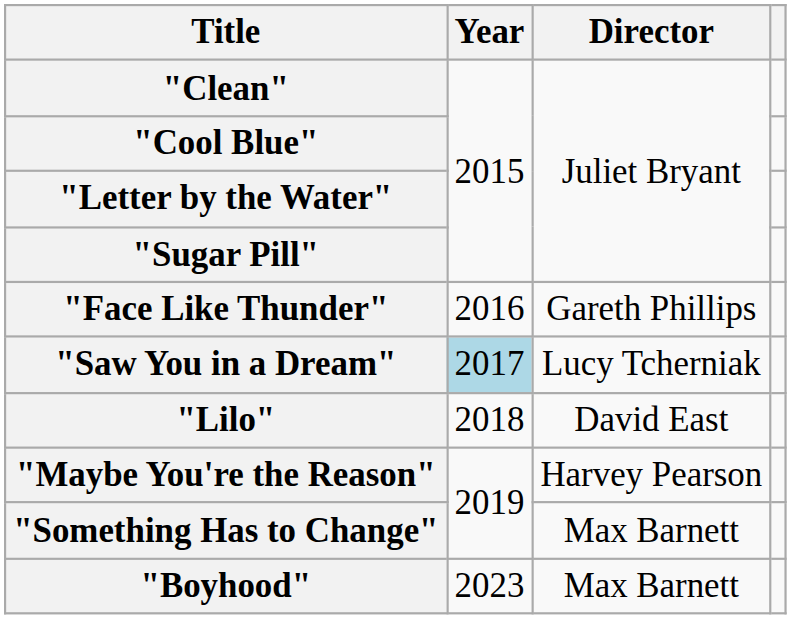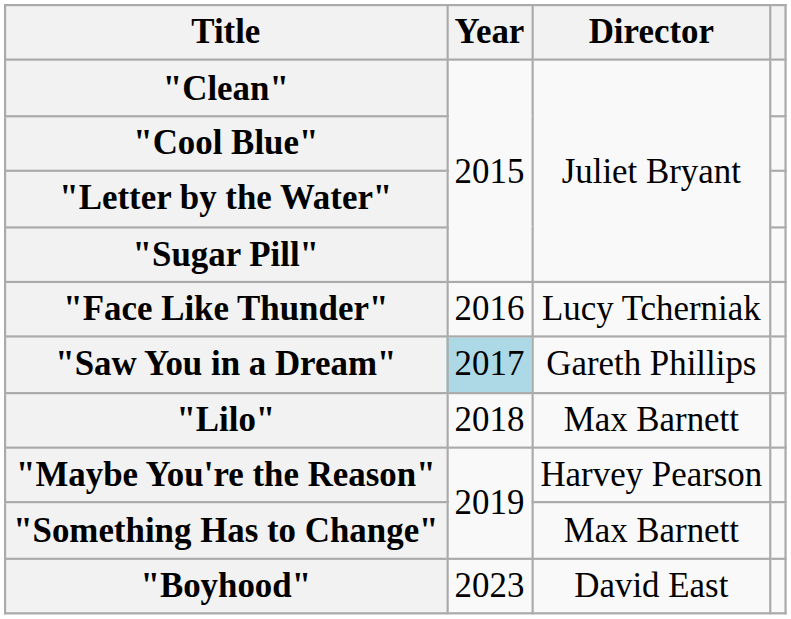"Face Like Thunder" | Director: Gareth Phillips -> Lucy Tcherniak
"Saw You in a Dream" | Director: Lucy Tcherniak -> Gareth Phillips
"Lilo" | Director: David East -> Max Barnett
"Boyhood" | Director: Max Barnett -> David East
